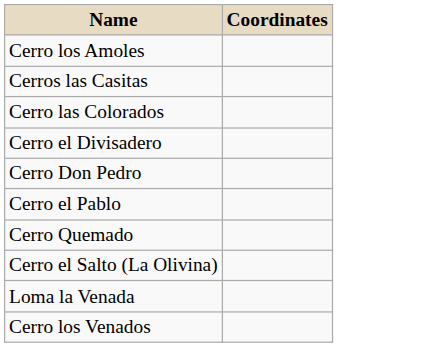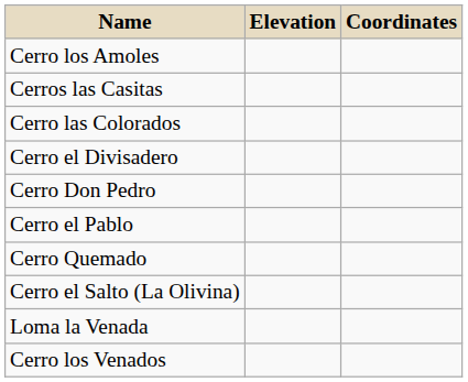+ column: Elevation
